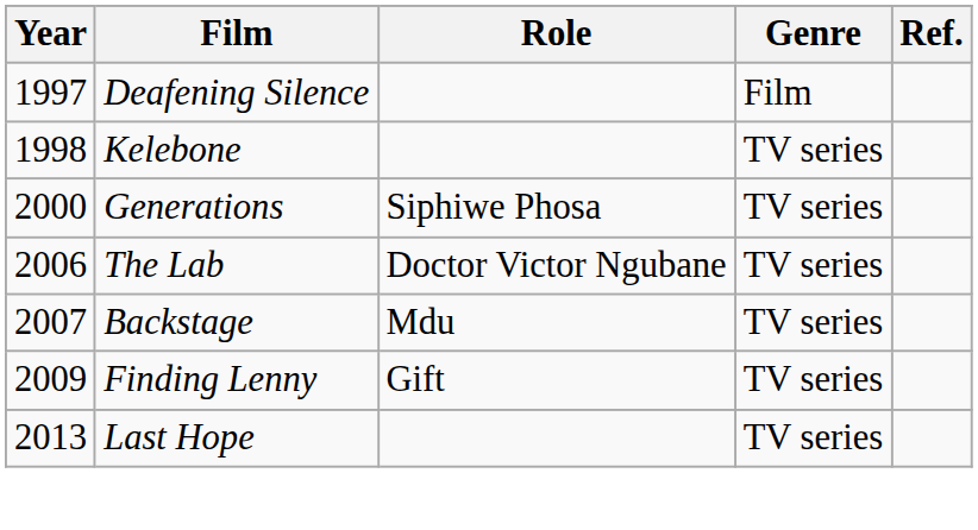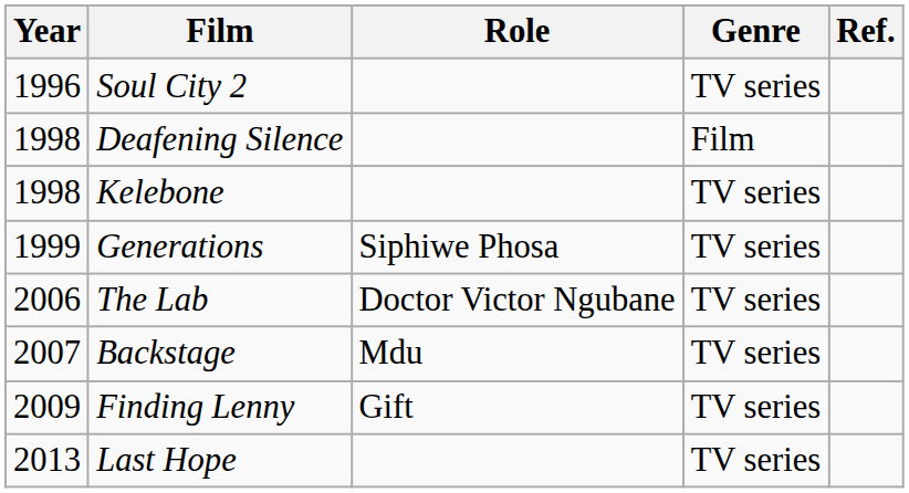+ row: 1996 | Soul City 2 | TV series
Deafening Silence | Year: 1997 -> 1998
Generations | Year: 2000 -> 1999
